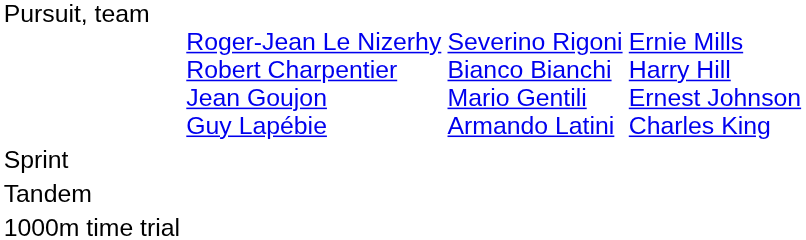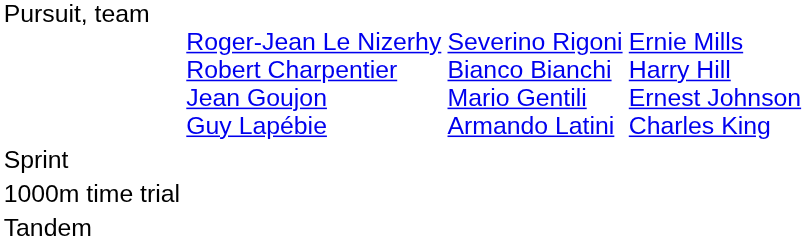rows swapped: Tandem <-> 1000m time trial
